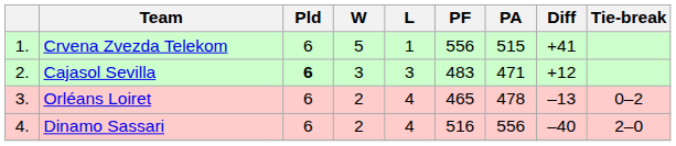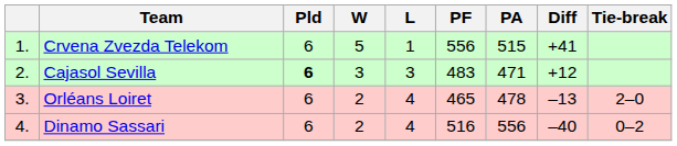Orléans Loiret | Tie-break: 0–2 -> 2–0
Dinamo Sassari | Tie-break: 2–0 -> 0–2
